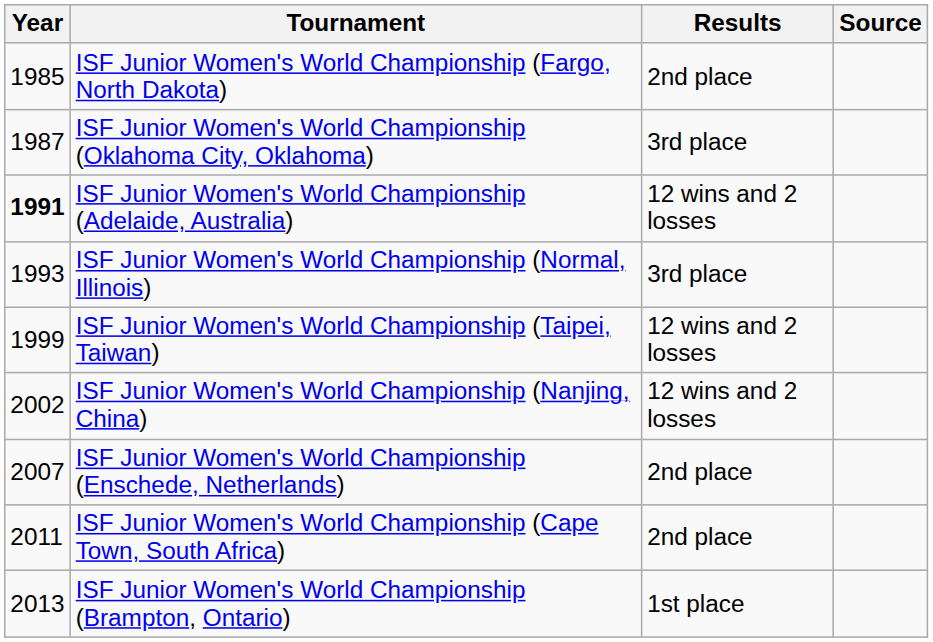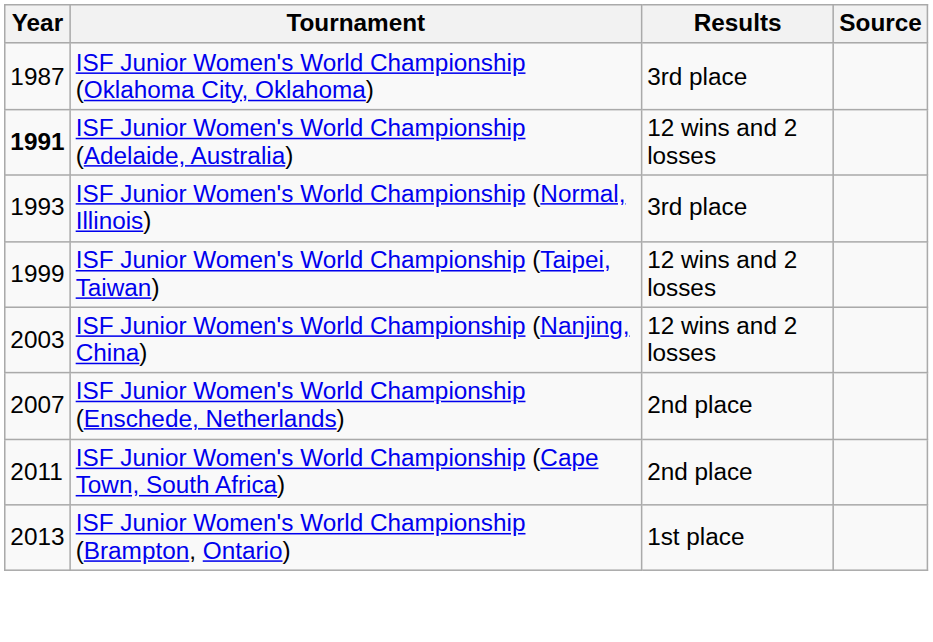- row: 1985 | ISF Junior Women's World Championship (Fargo, North Dakota) | 2nd place
ISF Junior Women's World Championship (Nanjing, China) | Year: 2002 -> 2003
